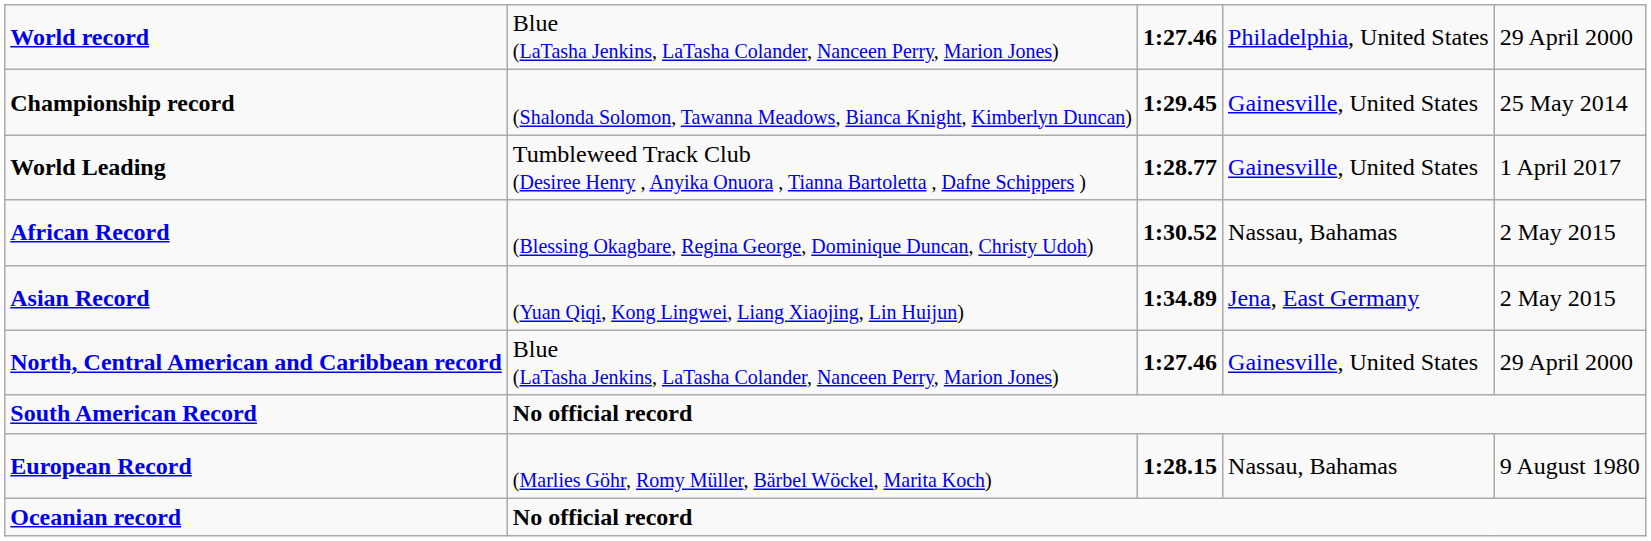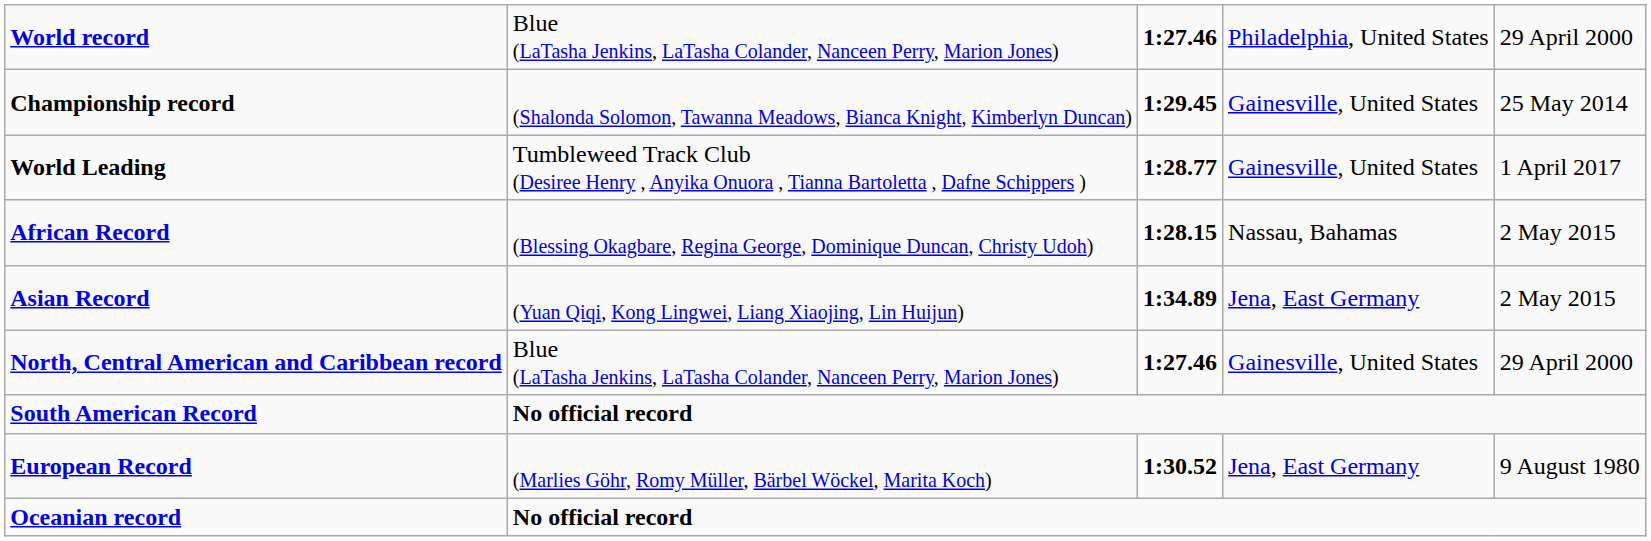African Record | column 3: 1:30.52 -> 1:28.15
European Record | column 3: 1:28.15 -> 1:30.52
European Record | column 4: Nassau, Bahamas -> Jena, East Germany
